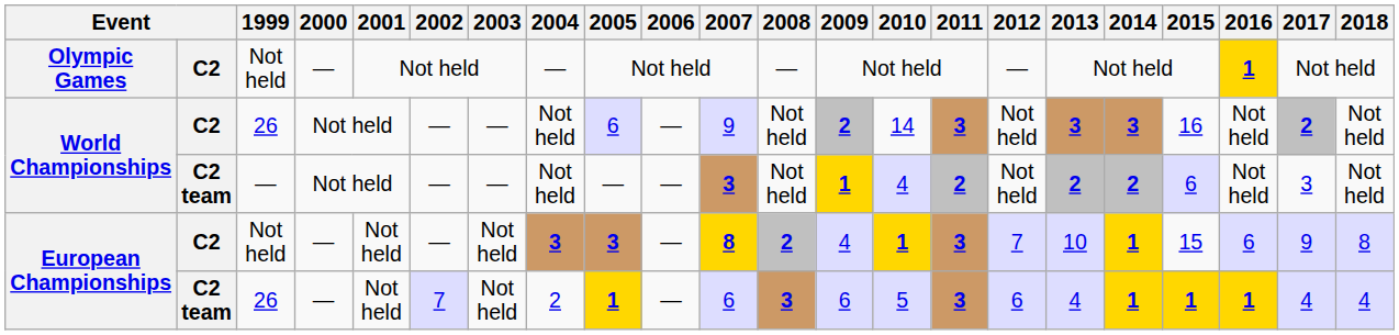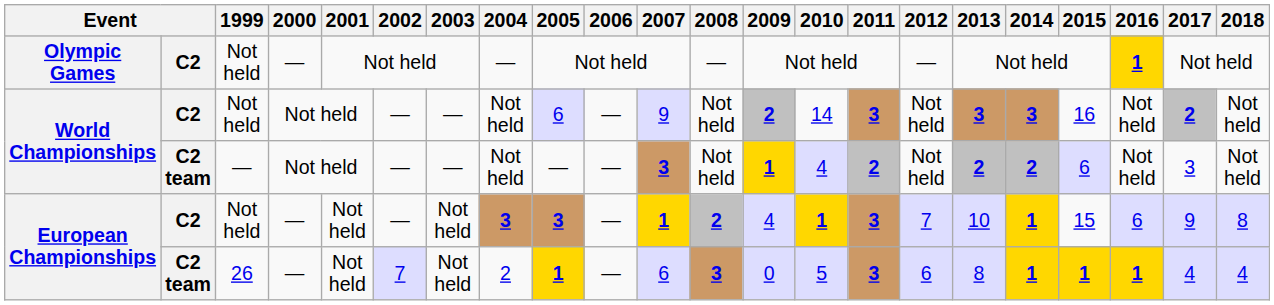World Championships / C2 | 1999: 26 -> Not held
European Championships / C2 | 2007: 8 -> 1
European Championships / C2 team | 2009: 6 -> 0
European Championships / C2 team | 2013: 4 -> 8
